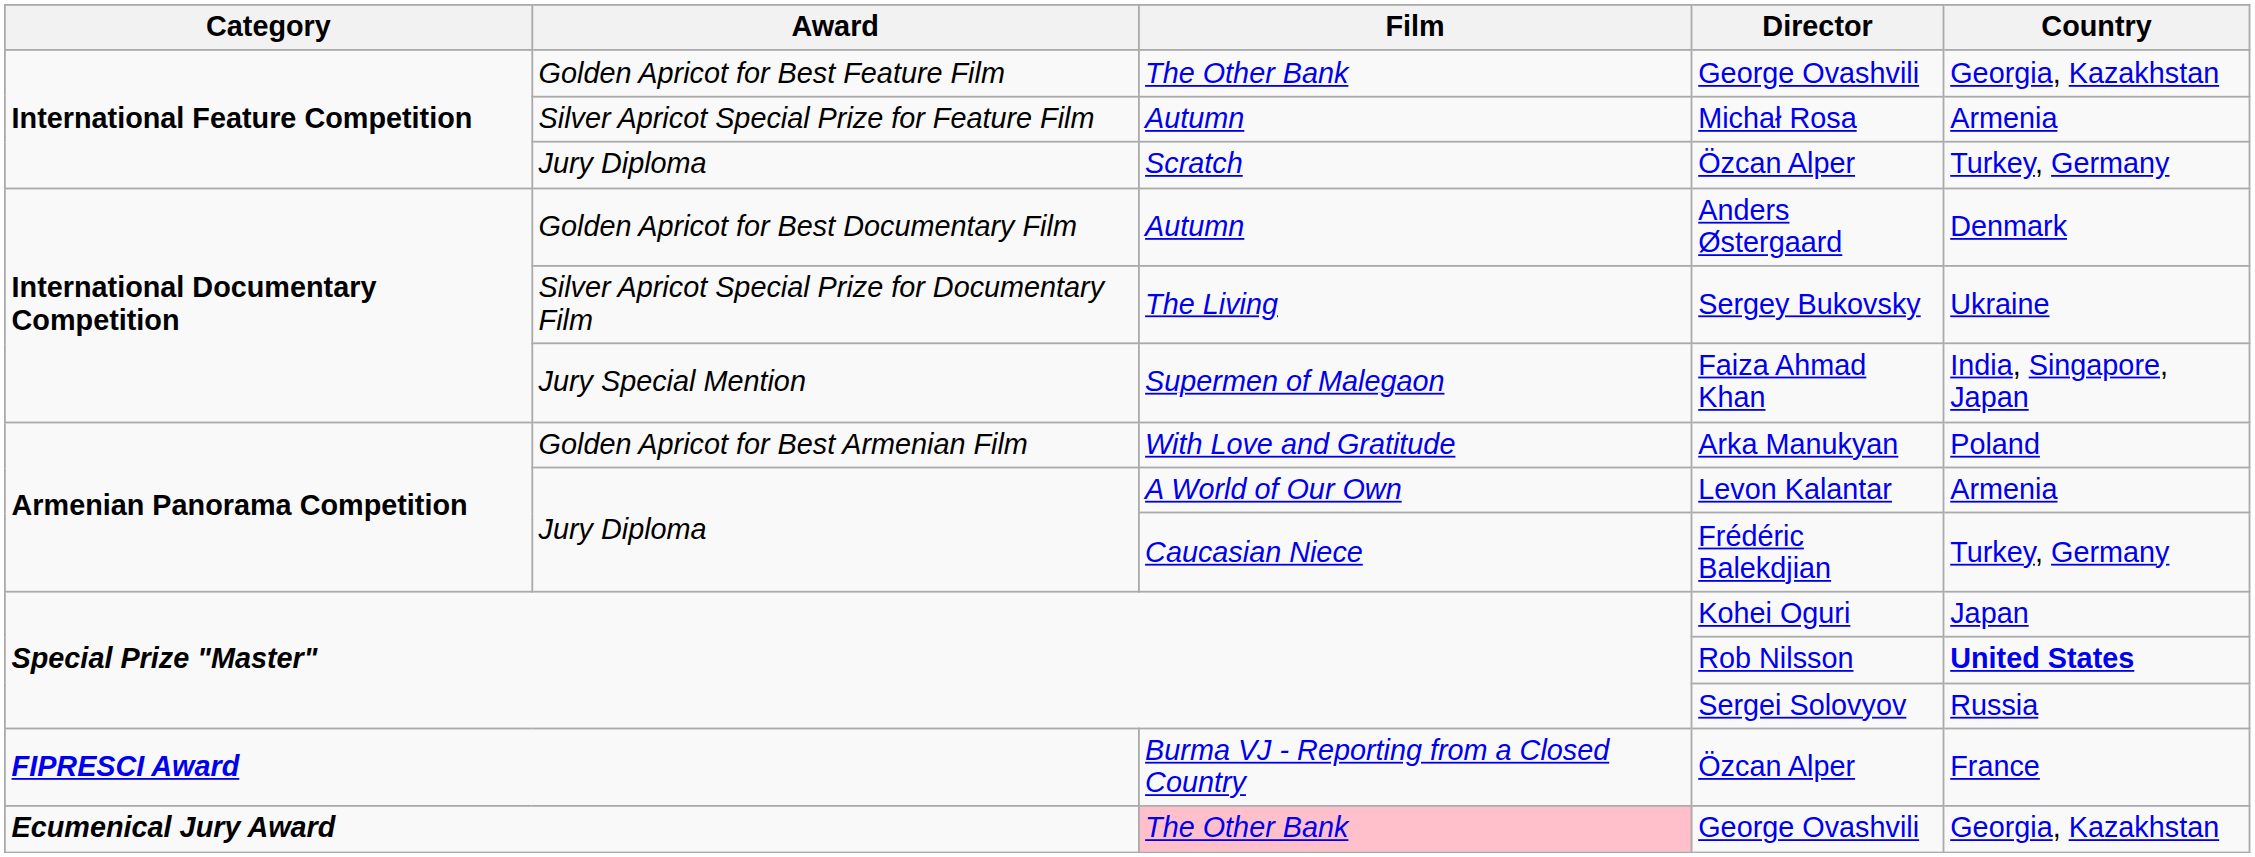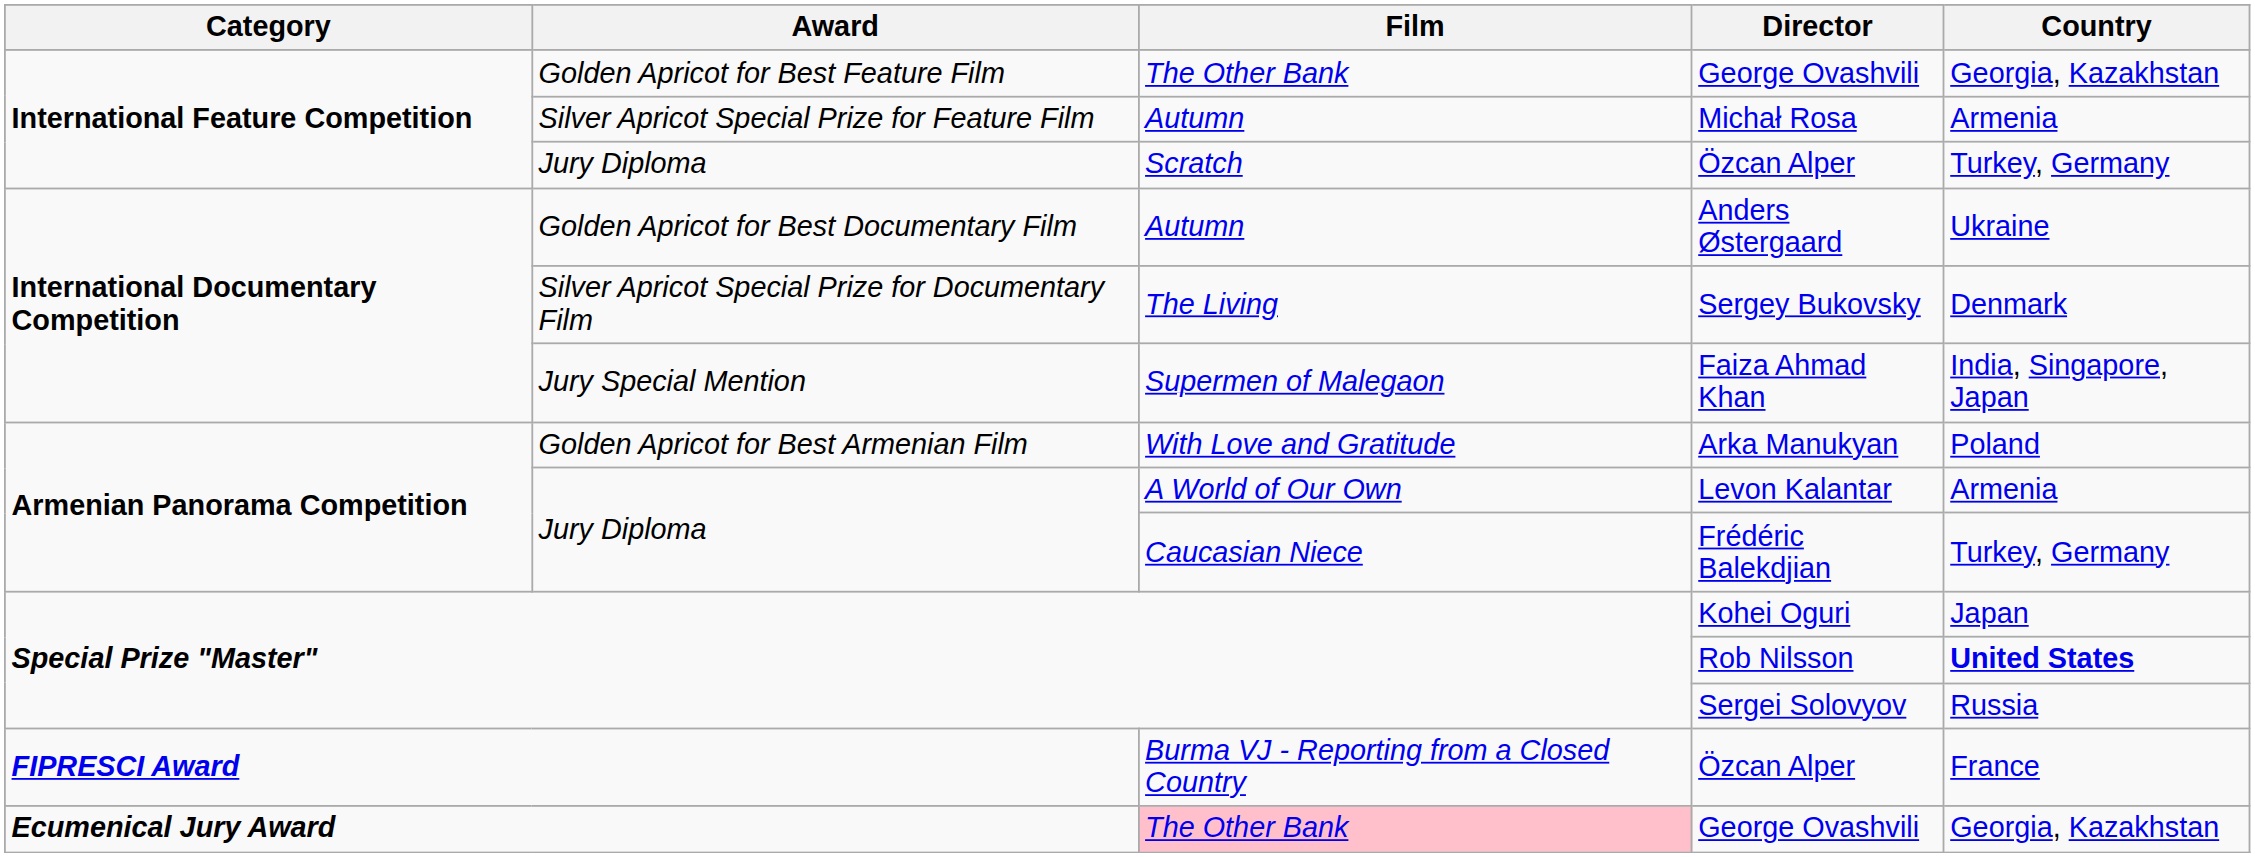Anders Østergaard | Country: Denmark -> Ukraine
Sergey Bukovsky | Country: Ukraine -> Denmark
